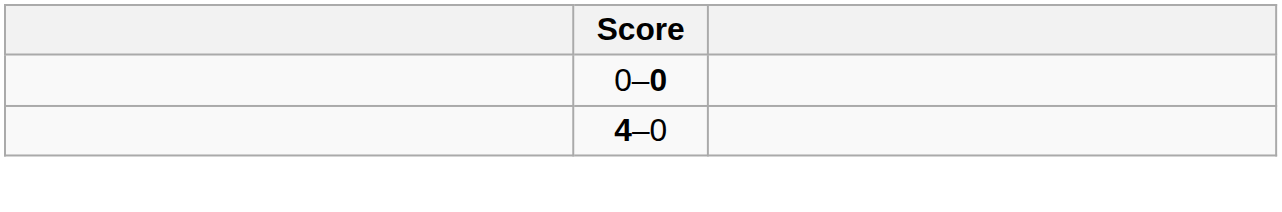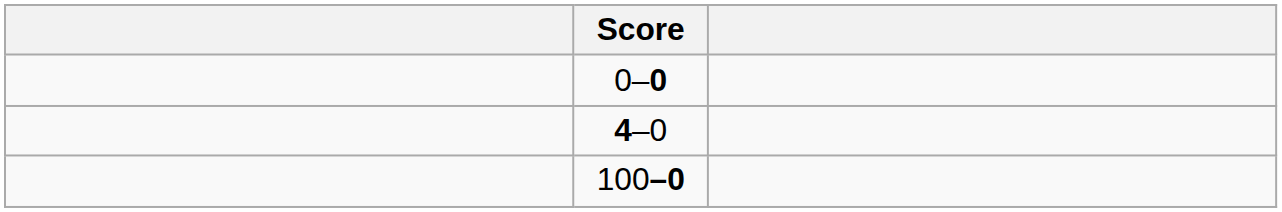+ row: 100–0
